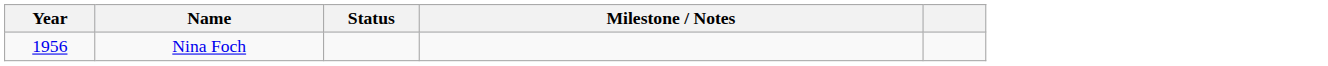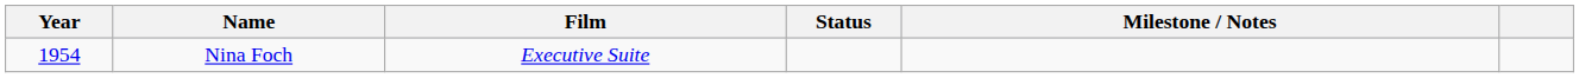+ column: Film | Executive Suite
Nina Foch | Year: 1956 -> 1954
